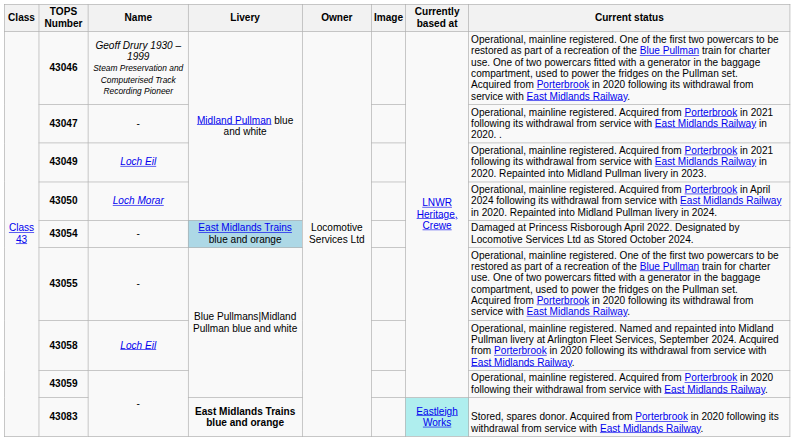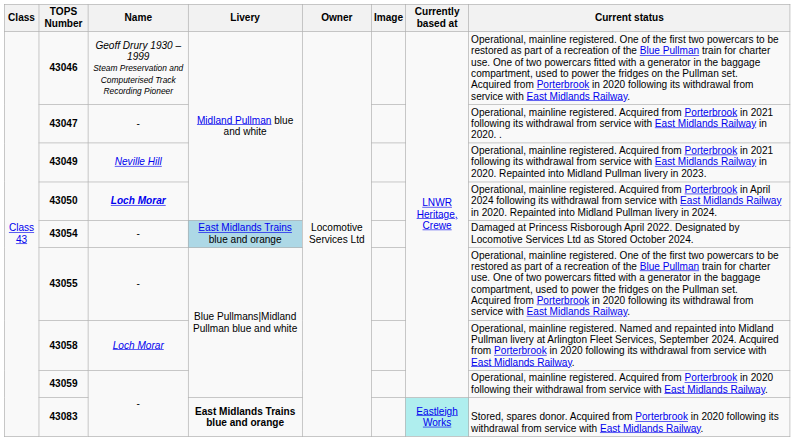43049 | Name: Loch Eil -> Neville Hill
43050 | Name: normal -> bold
43058 | Name: Loch Eil -> Loch Morar
